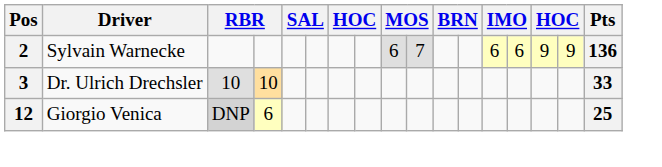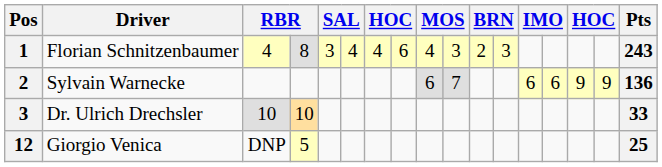+ row: 1 | Florian Schnitzenbaumer | 4 | 8 | 3 | 4 | 4 | 6 | 4 | 3 | 2 | 3 | 243
Giorgio Venica | column 3: lightgrey background -> no background
Giorgio Venica | column 4: 6 -> 5
